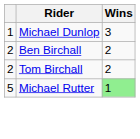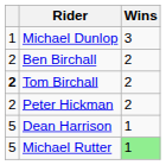Tom Birchall | column 1: normal -> bold
+ row: 2 | Peter Hickman | 2
+ row: 5 | Dean Harrison | 1
